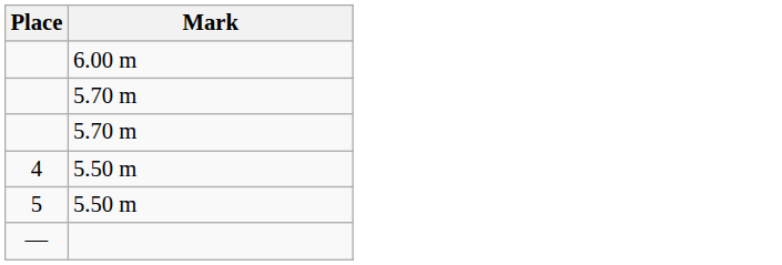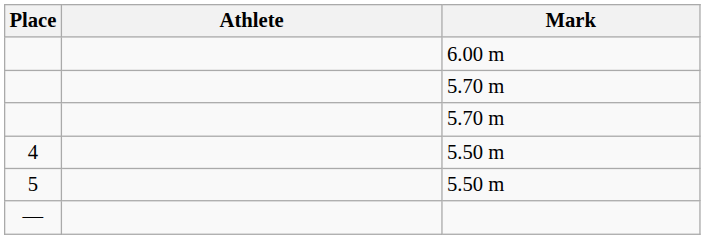+ column: Athlete
